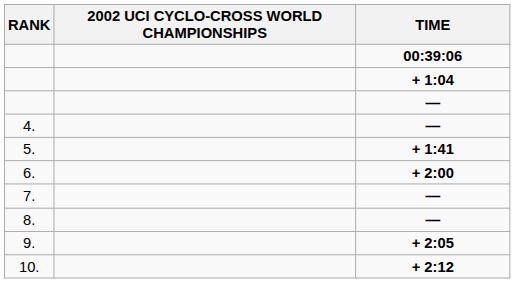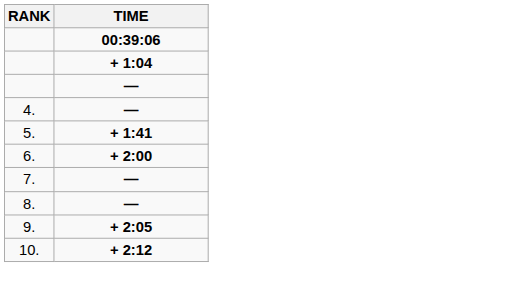- column: 2002 UCI CYCLO-CROSS WORLD CHAMPIONSHIPS
